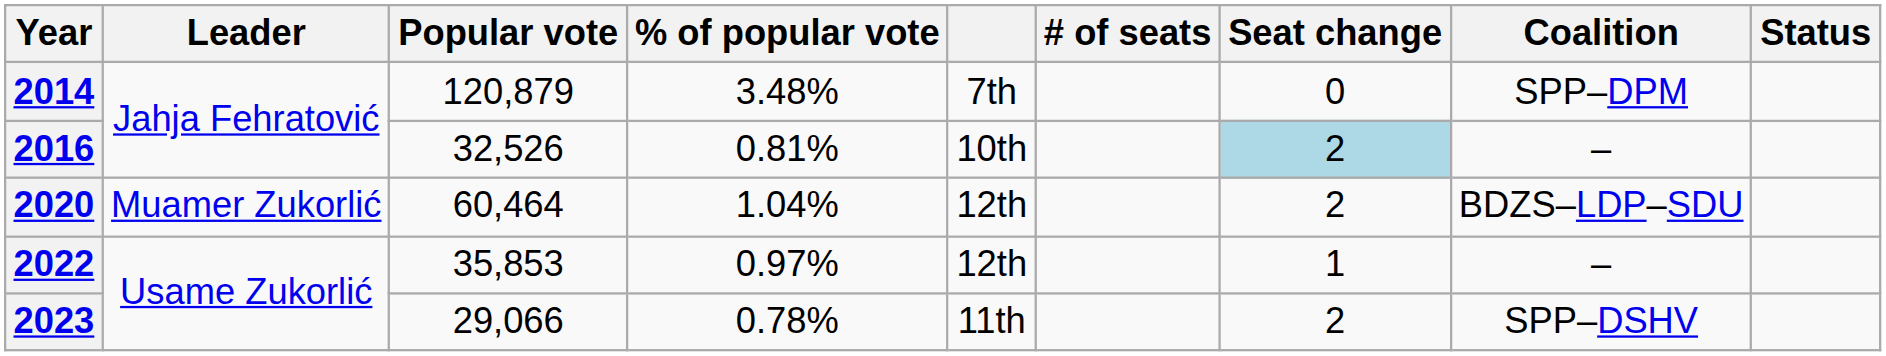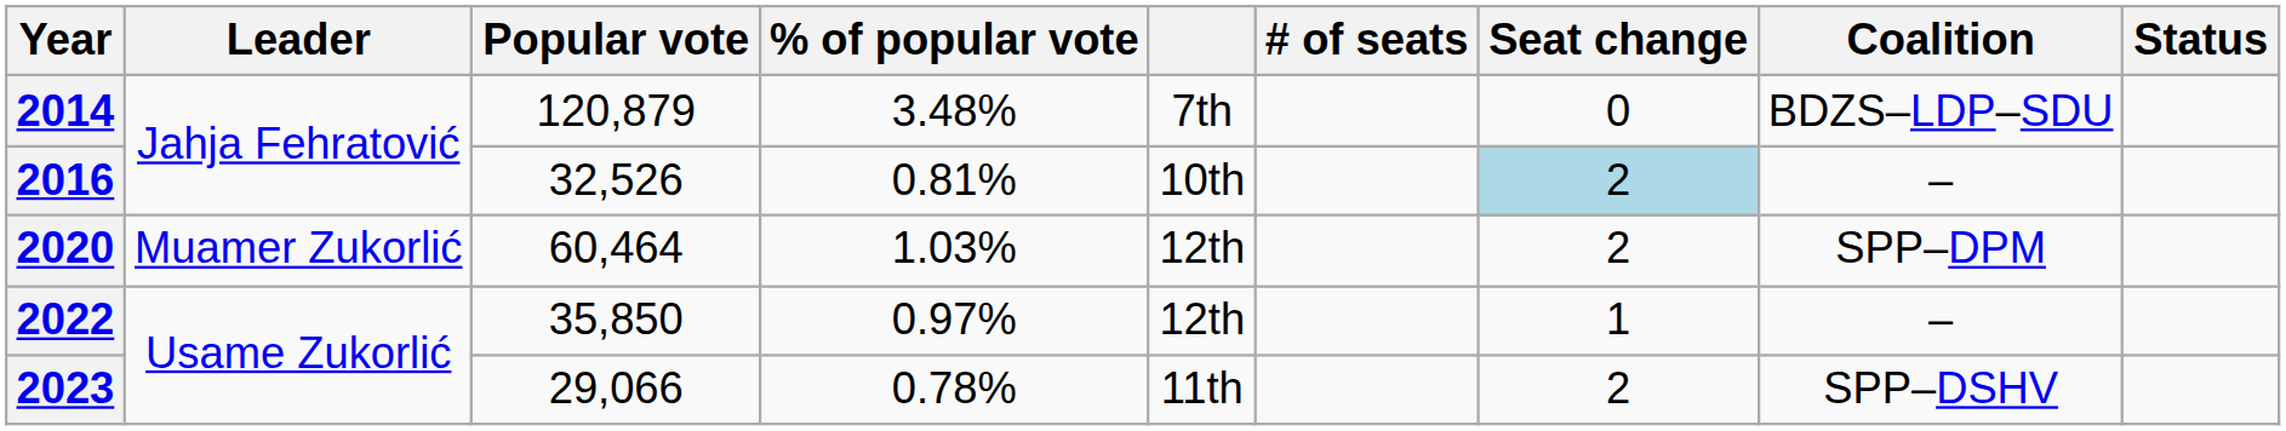2014 | Coalition: SPP–DPM -> BDZS–LDP–SDU
2020 | % of popular vote: 1.04% -> 1.03%
2020 | Coalition: BDZS–LDP–SDU -> SPP–DPM
2022 | Popular vote: 35,853 -> 35,850
